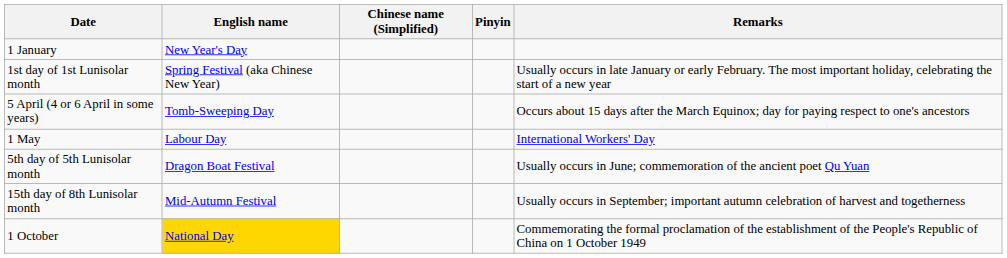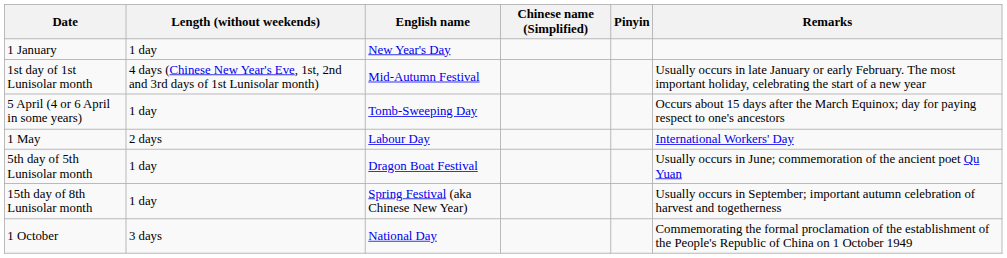+ column: Length (without weekends) | 1 day | 4 days (Chinese New Year's Eve, 1st, 2nd and 3rd days of 1st Lunisolar month) | 1 day | 2 days | 1 day | 1 day | 3 days
1st day of 1st Lunisolar month | English name: Spring Festival (aka Chinese New Year) -> Mid-Autumn Festival
15th day of 8th Lunisolar month | English name: Mid-Autumn Festival -> Spring Festival (aka Chinese New Year)
1 October | English name: gold background -> no background
